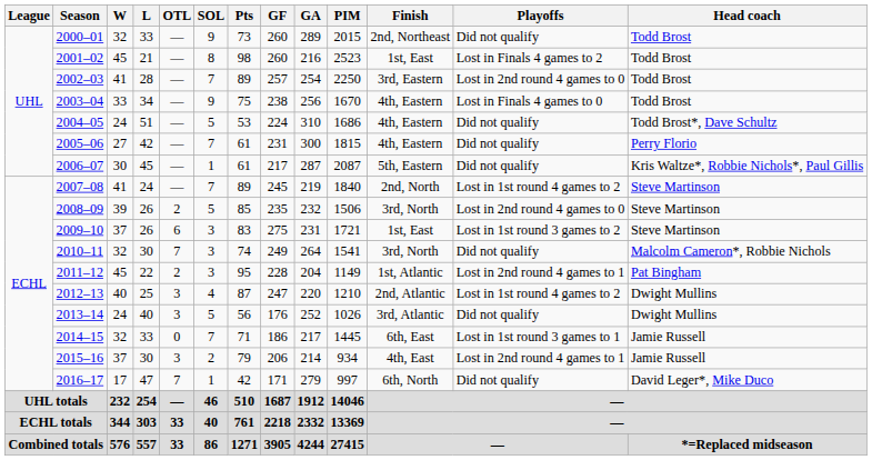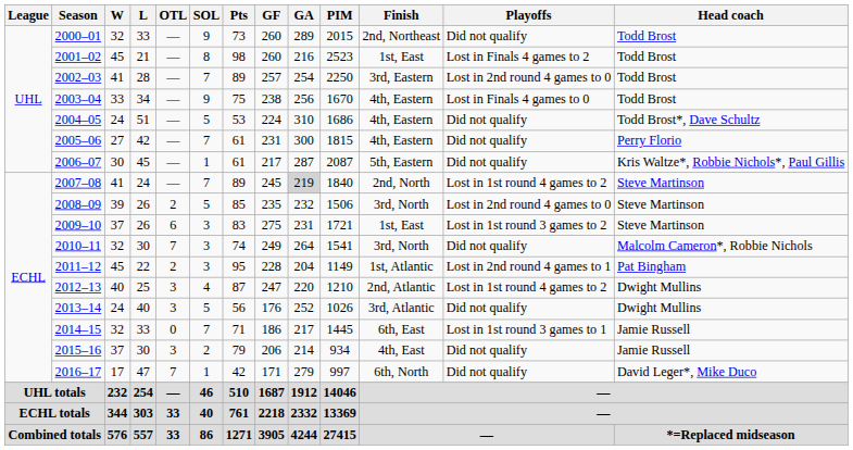2007–08 | GA: no background -> lightgrey background
2015–16 | Playoffs: Lost in 2nd round 4 games to 1 -> Did not qualify
